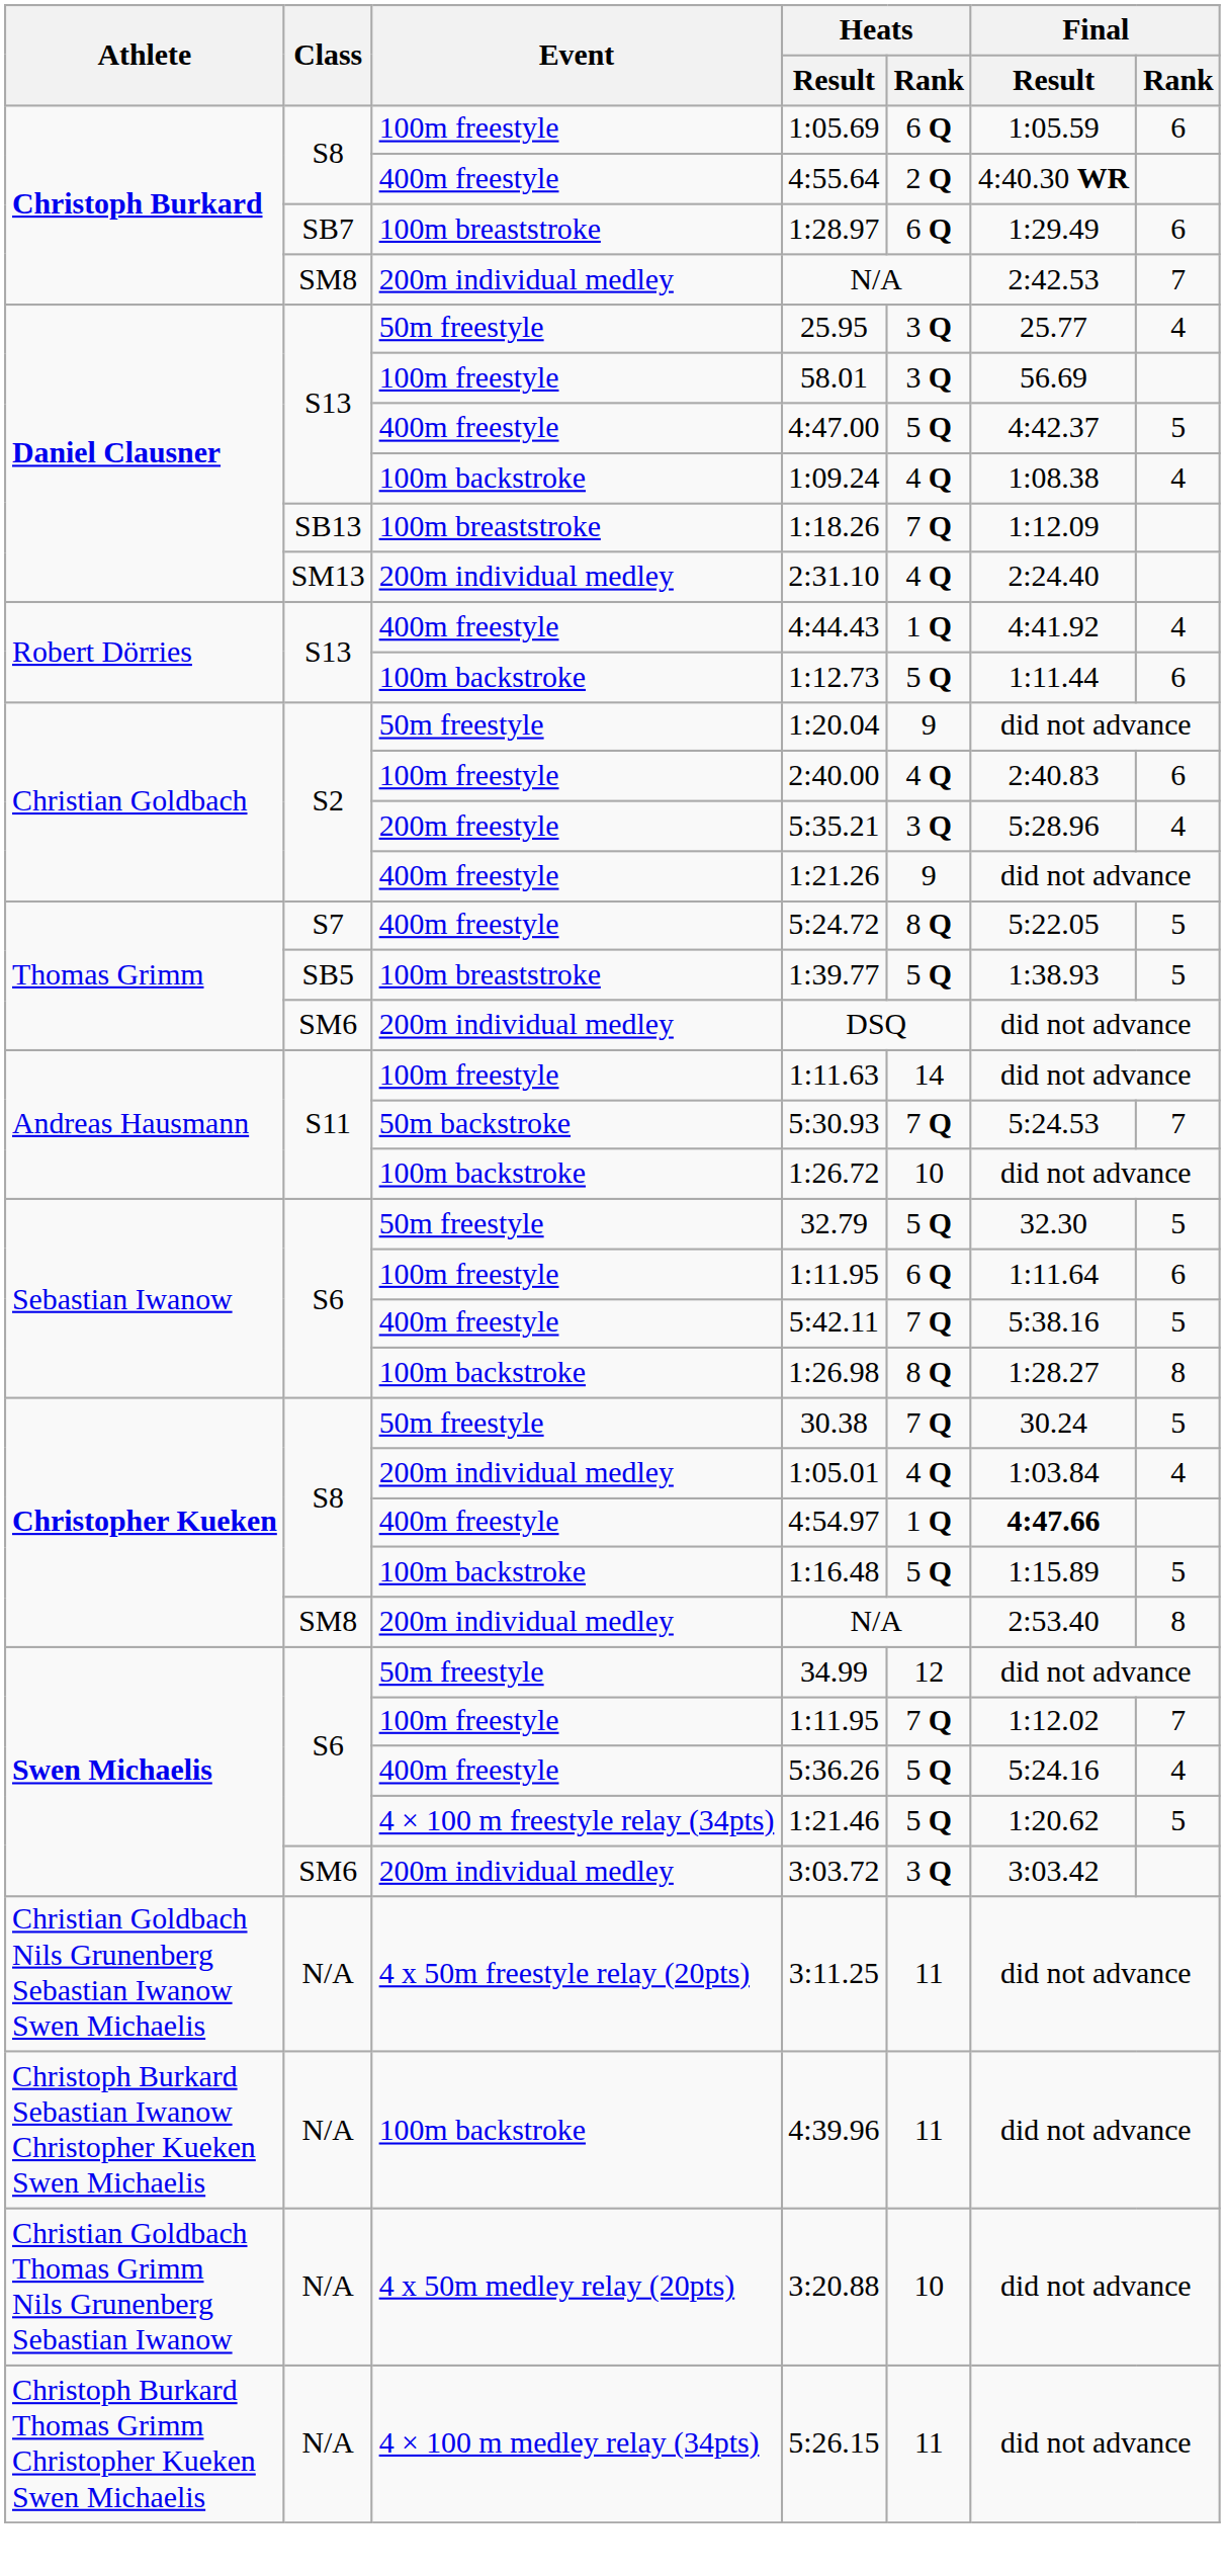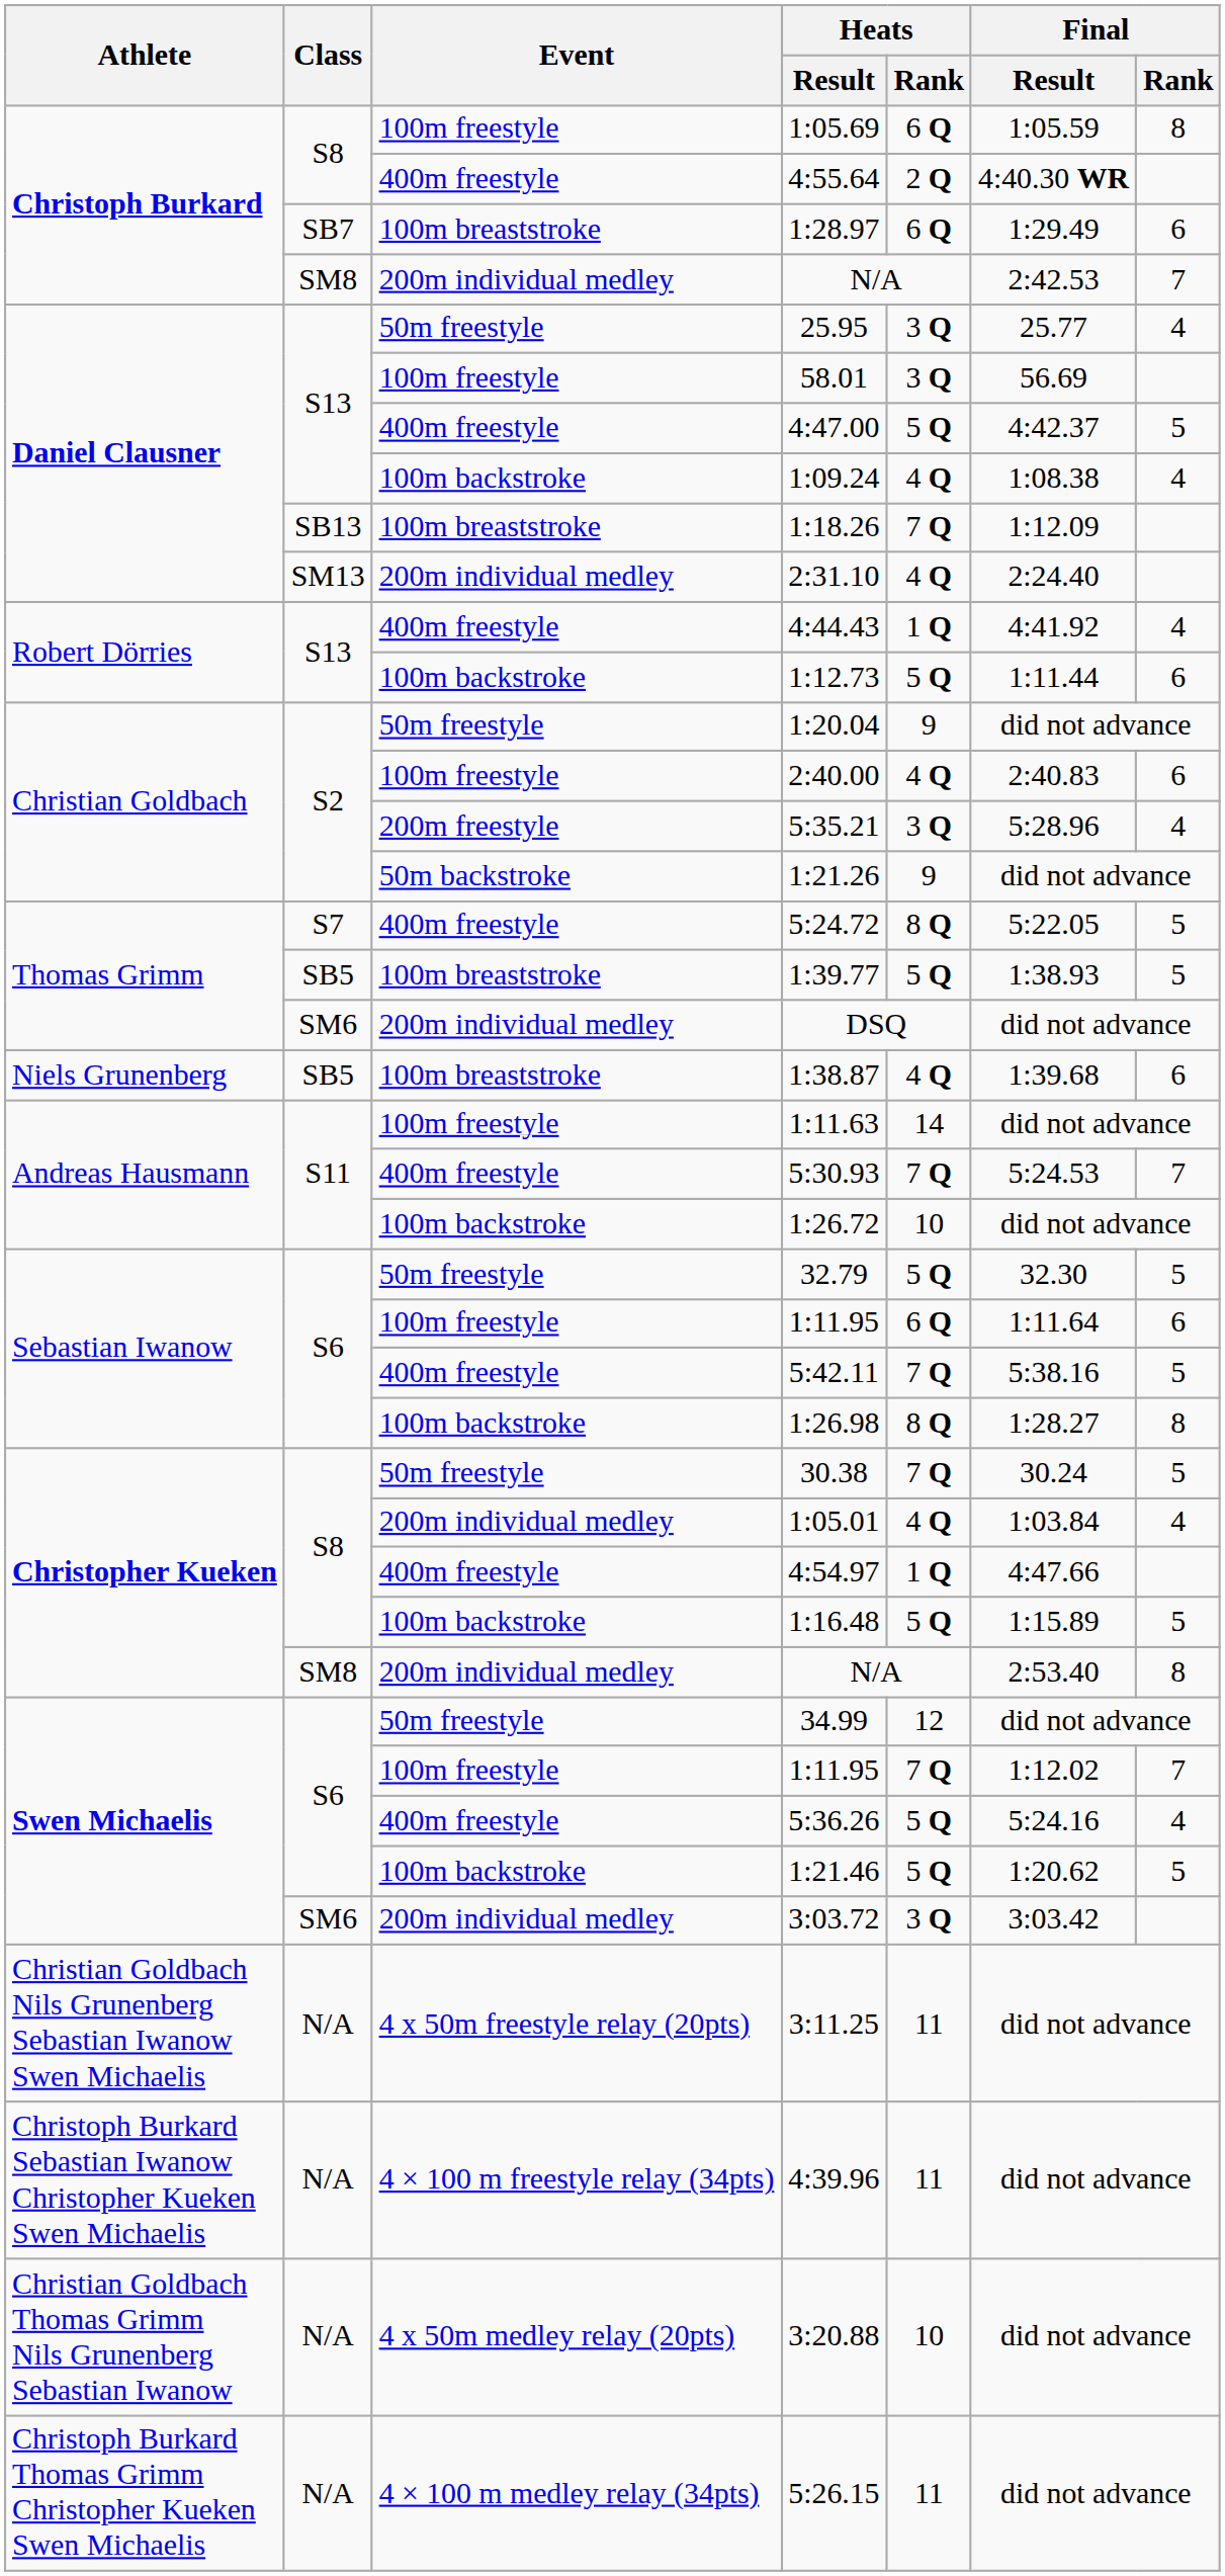1:05.69 | Final / Rank: 6 -> 8
1:21.26 | Event: 400m freestyle -> 50m backstroke
+ row: Niels Grunenberg | SB5 | 100m breaststroke | 1:38.87 | 4 Q | 1:39.68 | 6
5:30.93 | Event: 50m backstroke -> 400m freestyle
4:54.97 | Final / Result: bold -> normal
1:21.46 | Event: 4 × 100 m freestyle relay (34pts) -> 100m backstroke
4:39.96 | Event: 100m backstroke -> 4 × 100 m freestyle relay (34pts)
